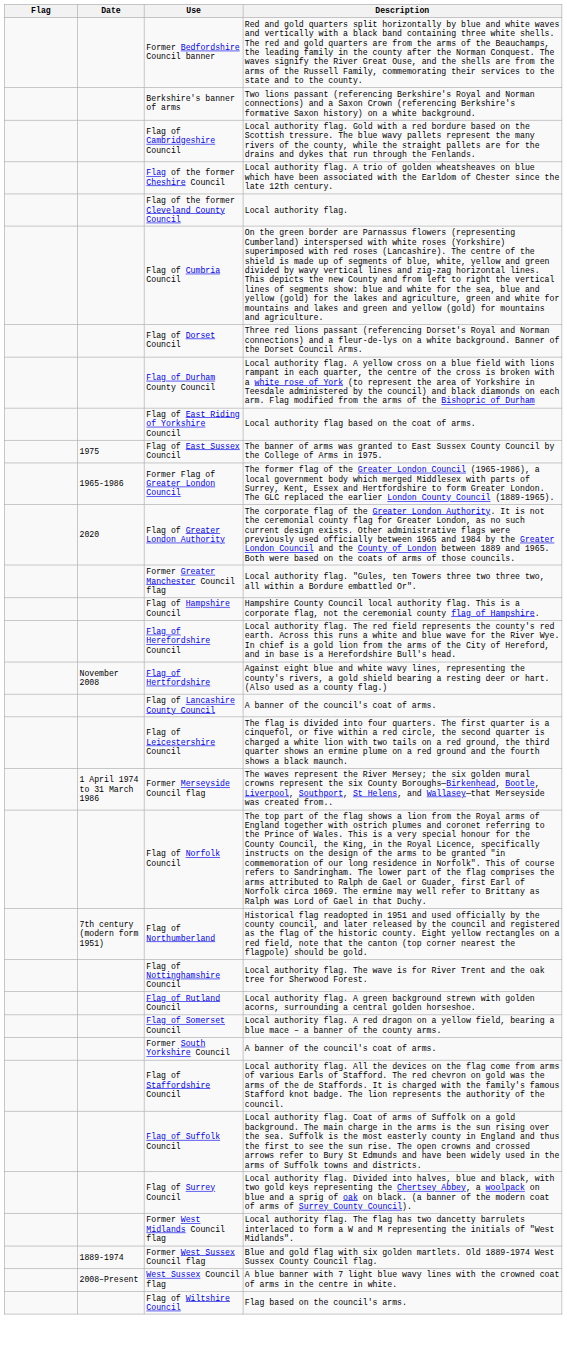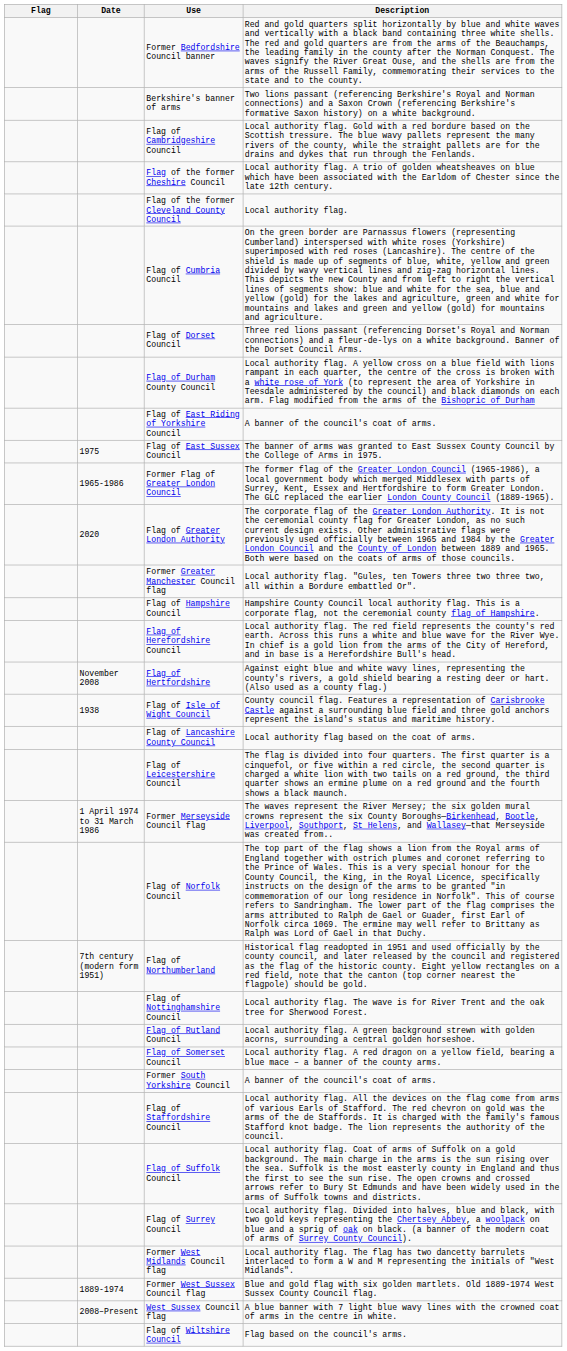Flag of East Riding of Yorkshire Council | Description: Local authority flag based on the coat of arms. -> A banner of the council's coat of arms.
+ row: 1938 | Flag of Isle of Wight Council | County council flag. Features a representation of Carisbrooke Castle against a surrounding blue field and three gold anchors represent the island's status and maritime history.
Flag of Lancashire County Council | Description: A banner of the council's coat of arms. -> Local authority flag based on the coat of arms.
